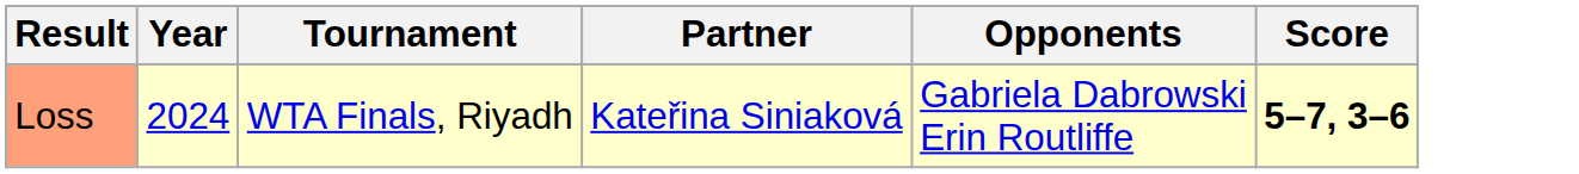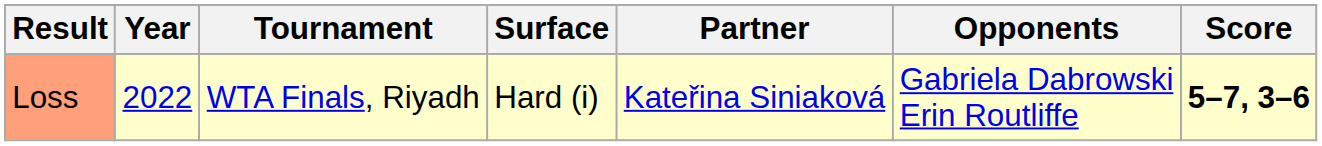+ column: Surface | Hard (i)
Loss | Year: 2024 -> 2022
